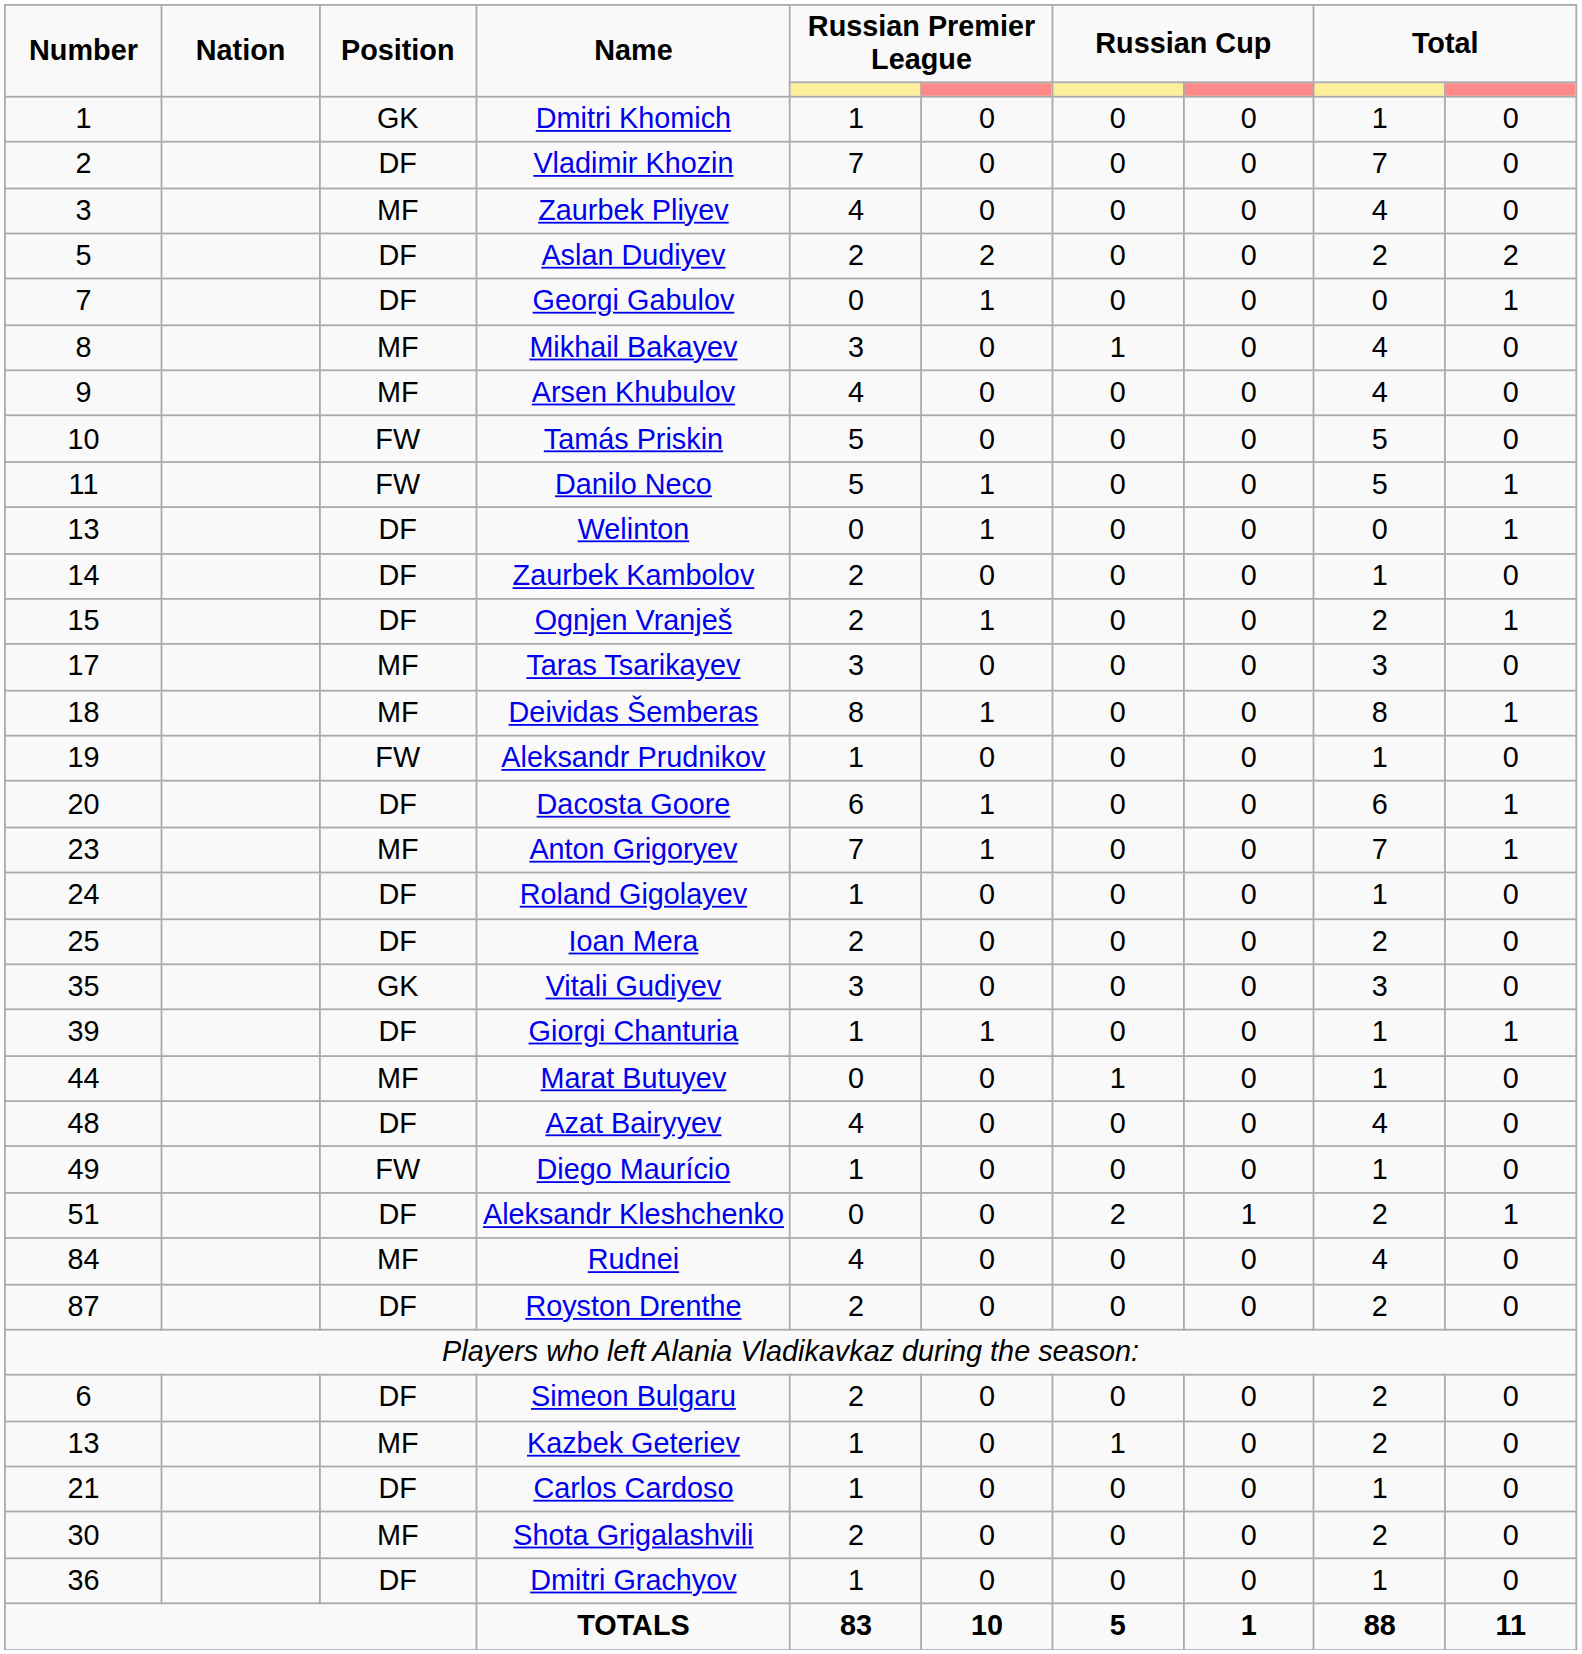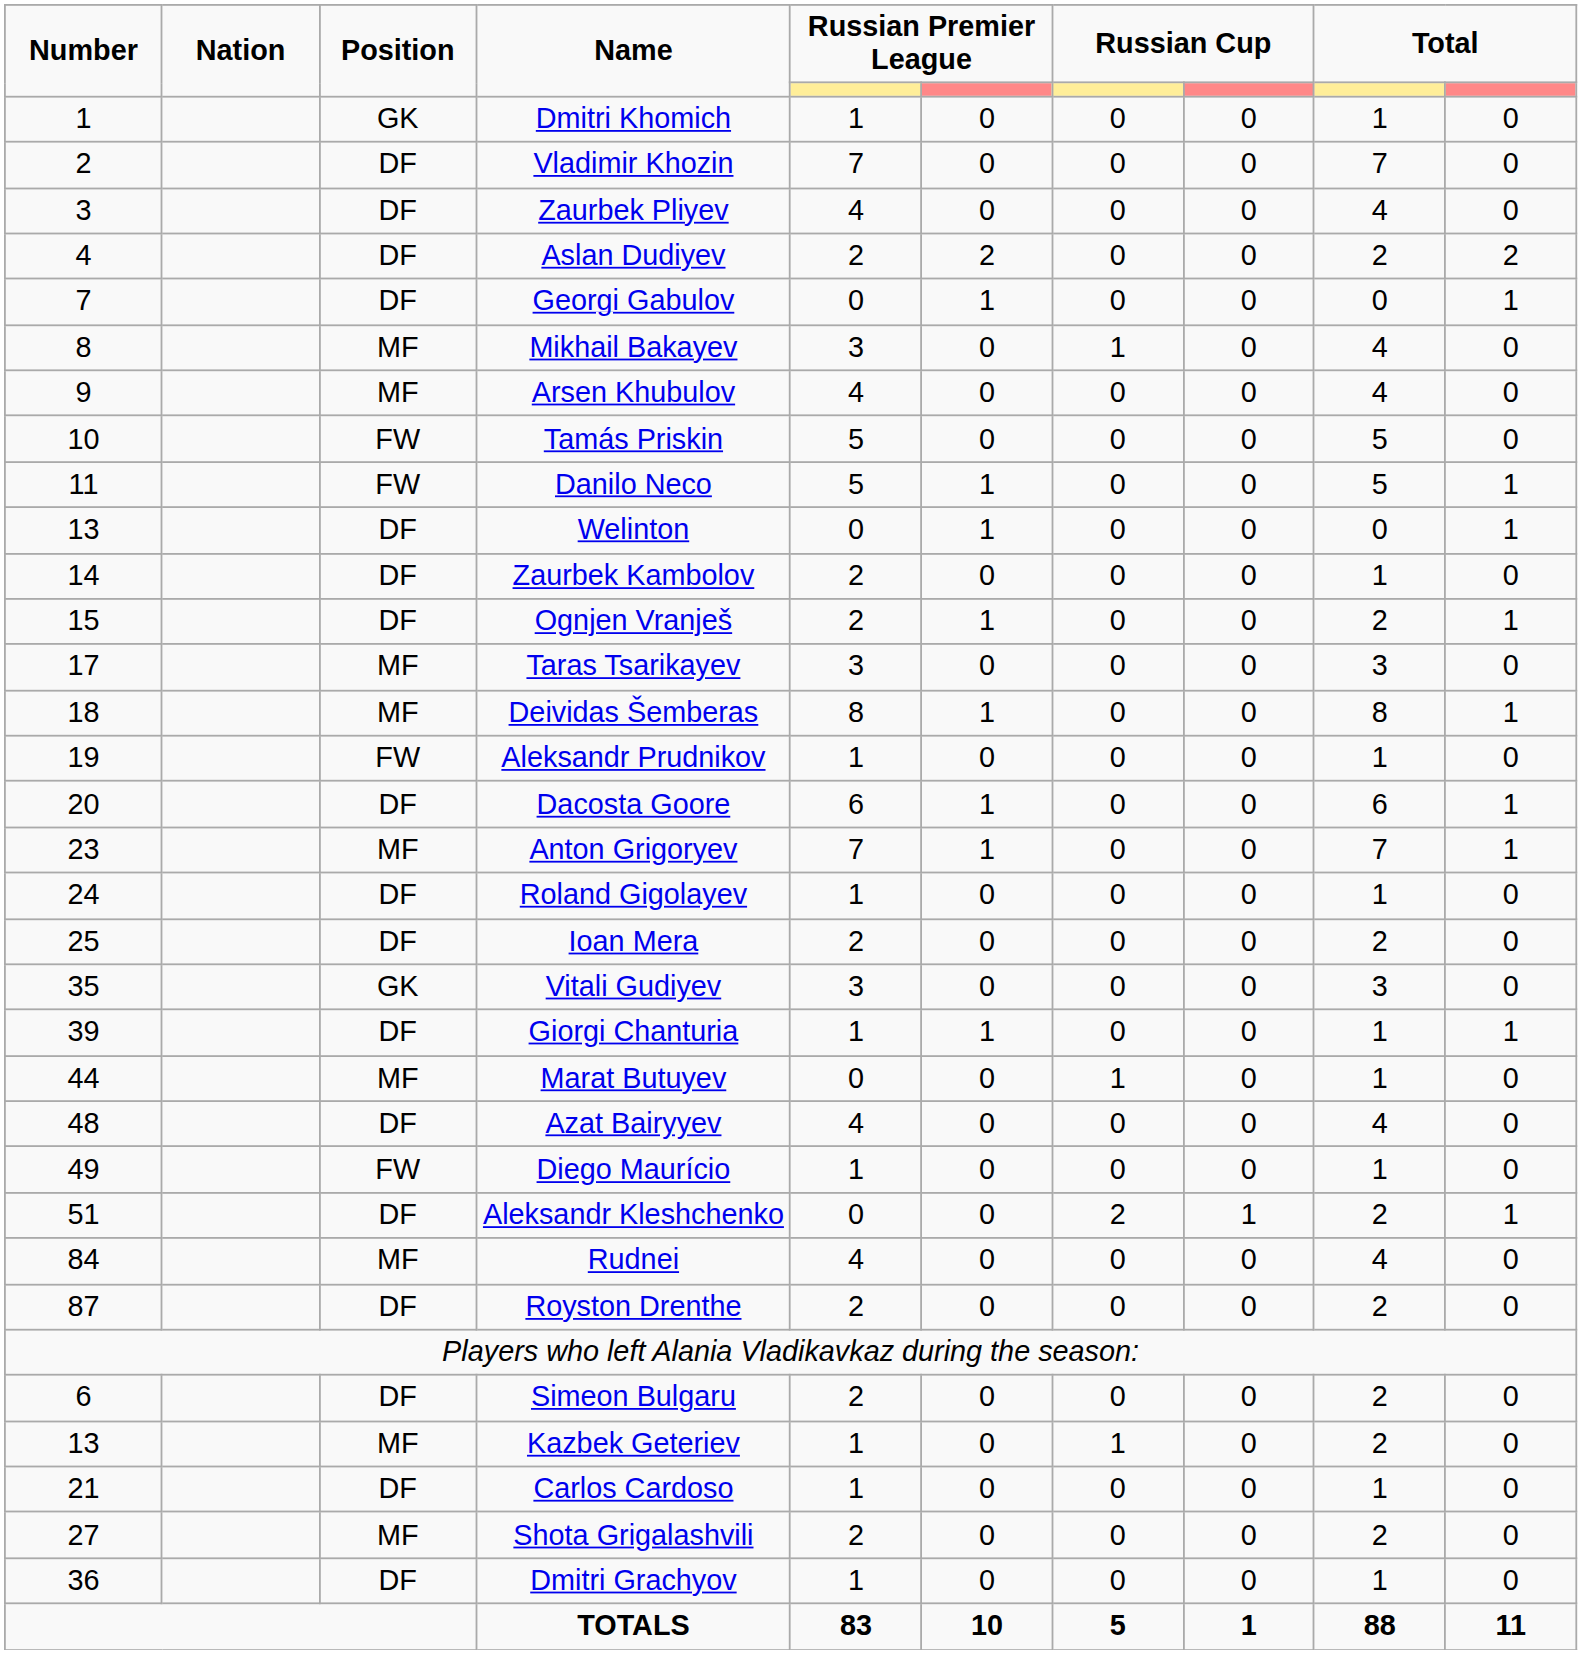Zaurbek Pliyev | Position: MF -> DF
Aslan Dudiyev | Number: 5 -> 4
Shota Grigalashvili | Number: 30 -> 27
